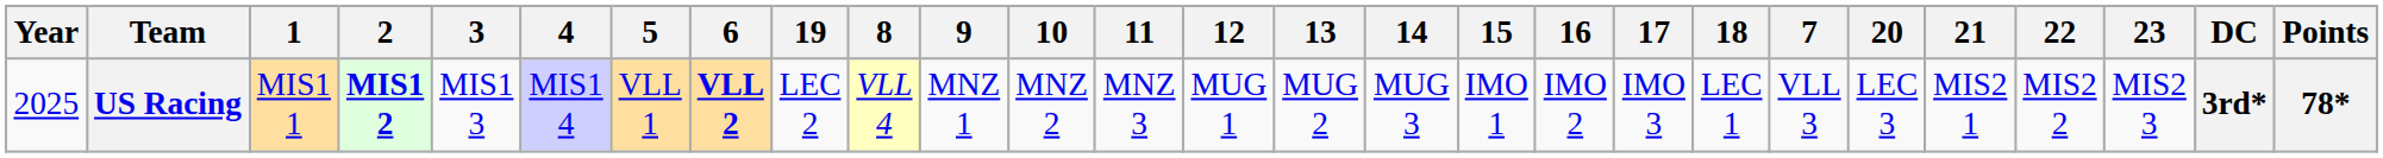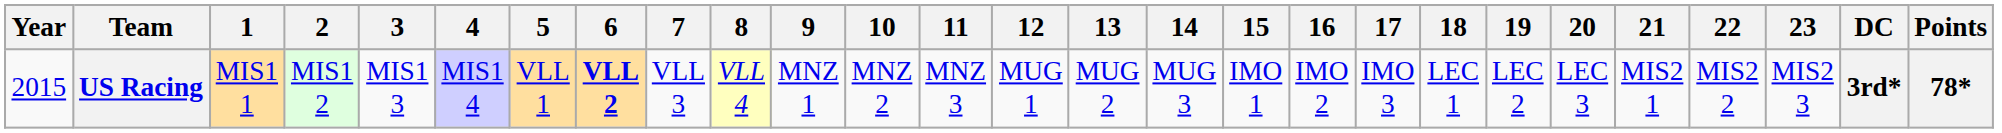columns swapped: 7 <-> 19
US Racing | Year: 2025 -> 2015
US Racing | 2: bold -> normal
